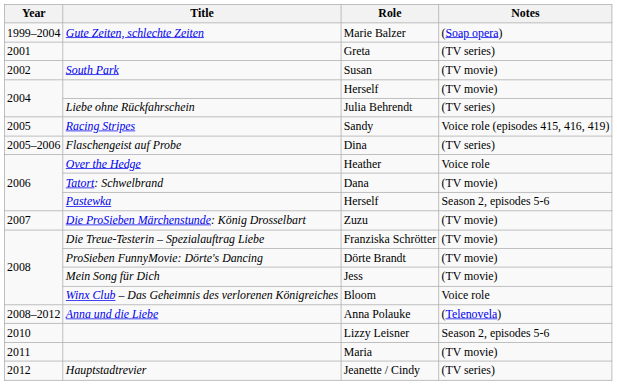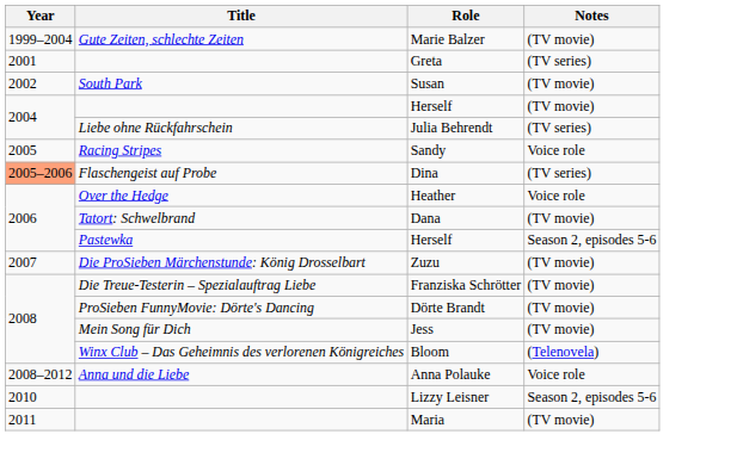Marie Balzer | Notes: (Soap opera) -> (TV movie)
Sandy | Notes: Voice role (episodes 415, 416, 419) -> Voice role
Dina | Year: no background -> lightsalmon background
Bloom | Notes: Voice role -> (Telenovela)
Anna Polauke | Notes: (Telenovela) -> Voice role
- row: 2012 | Hauptstadtrevier | Jeanette / Cindy | (TV series)
